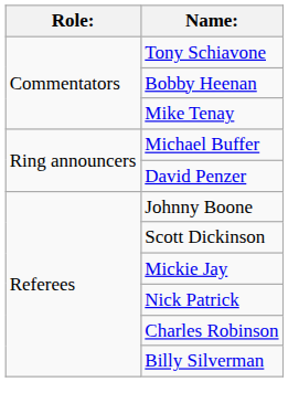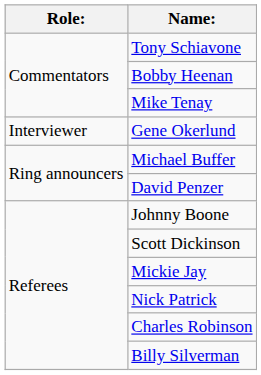+ row: Interviewer | Gene Okerlund
